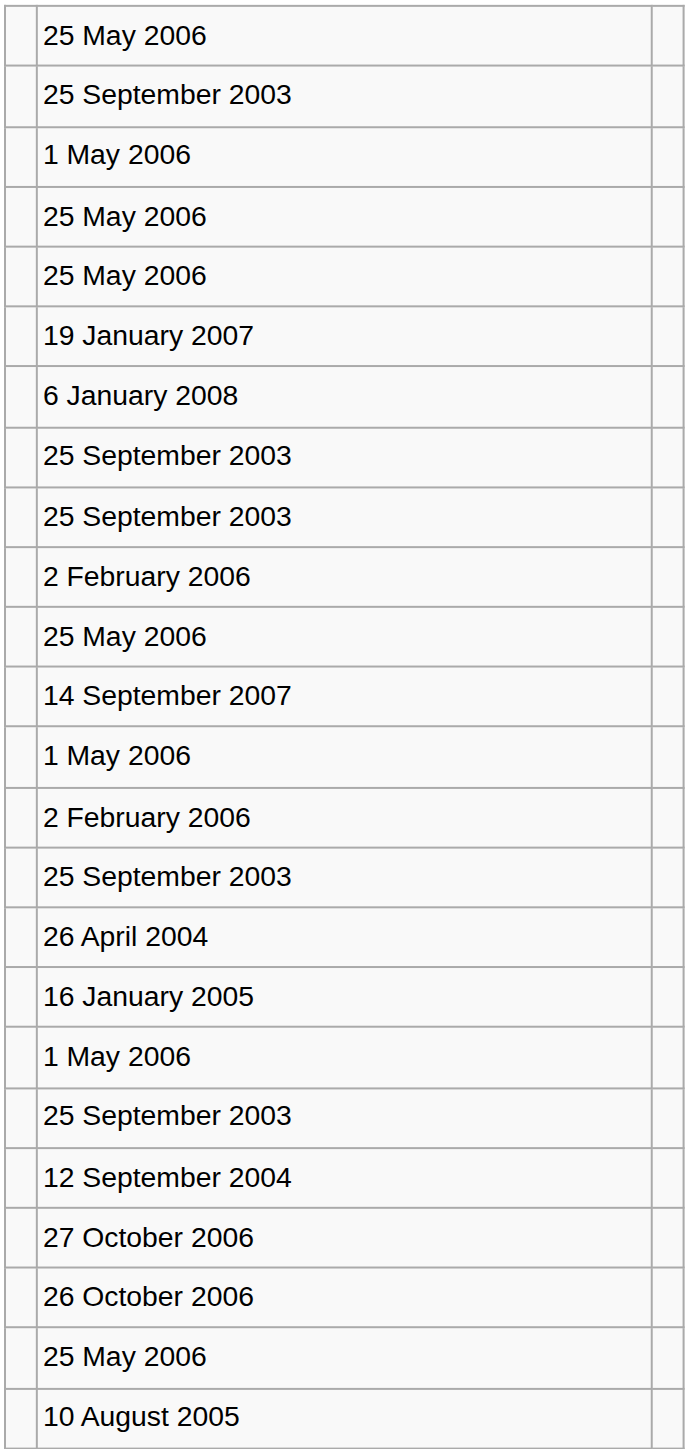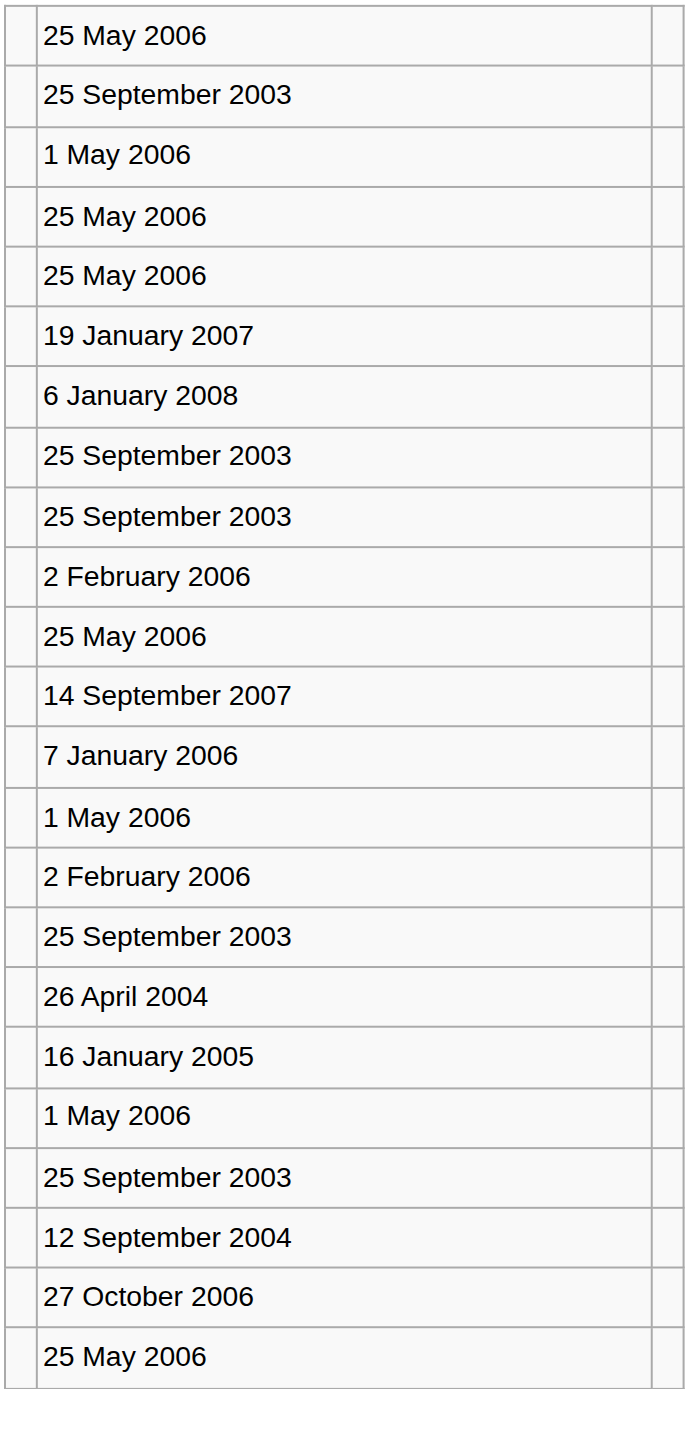+ row: 7 January 2006
- row: 26 October 2006
- row: 10 August 2005
